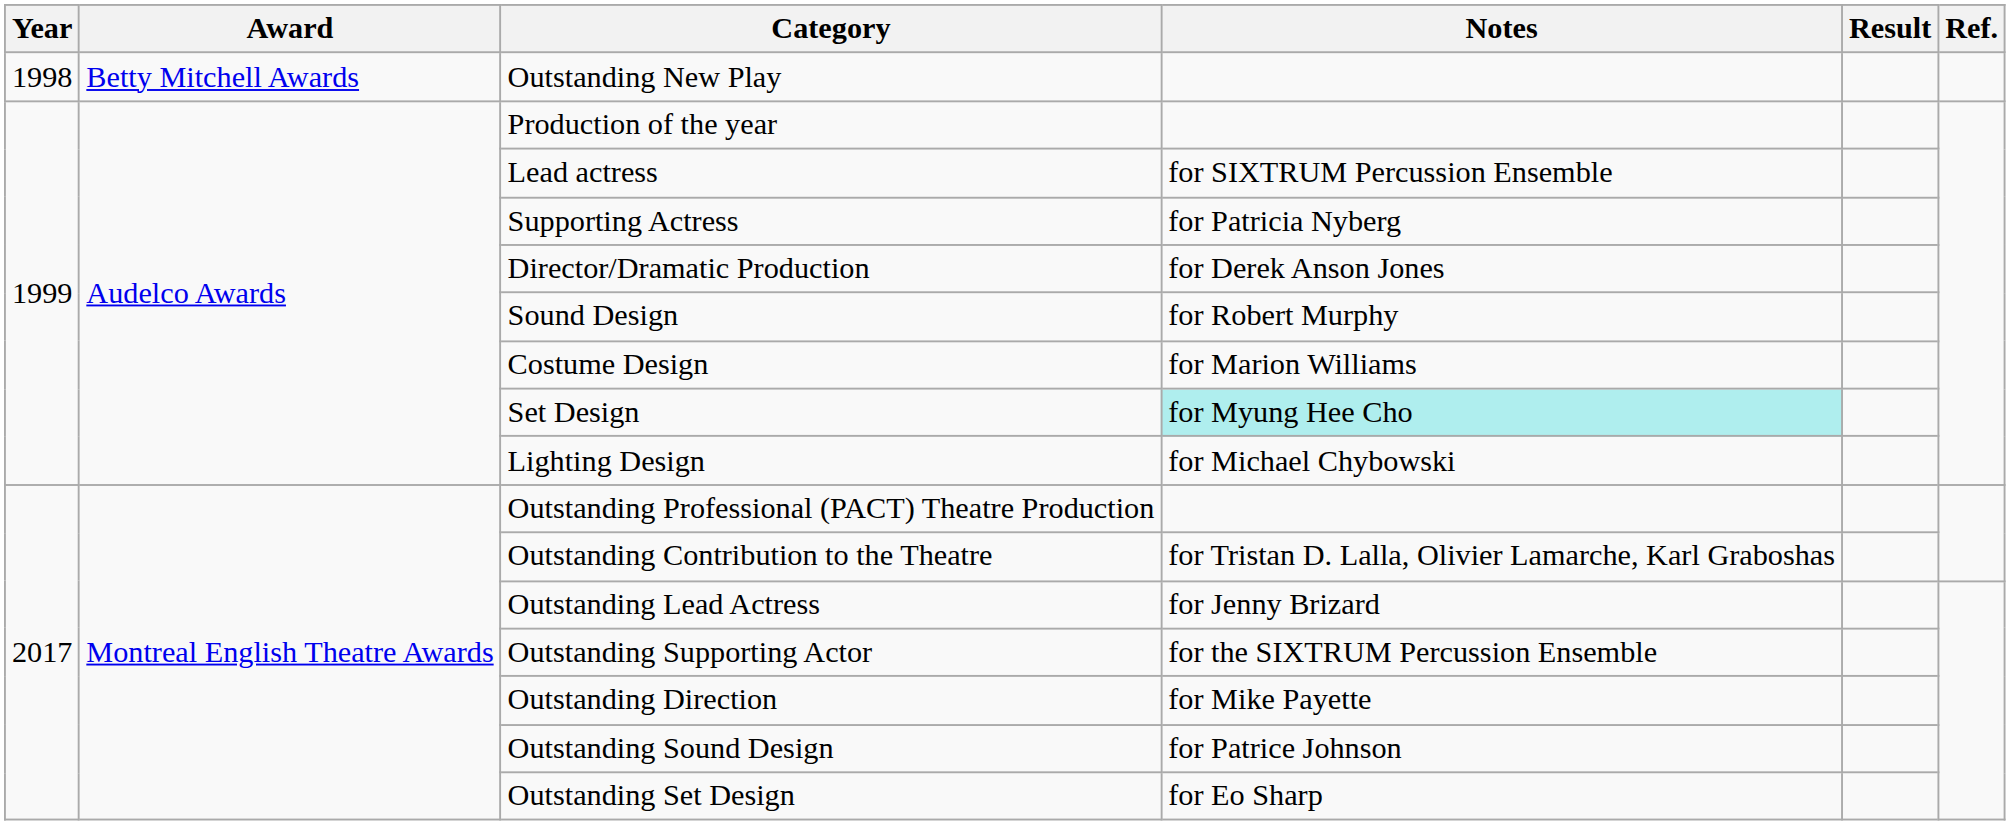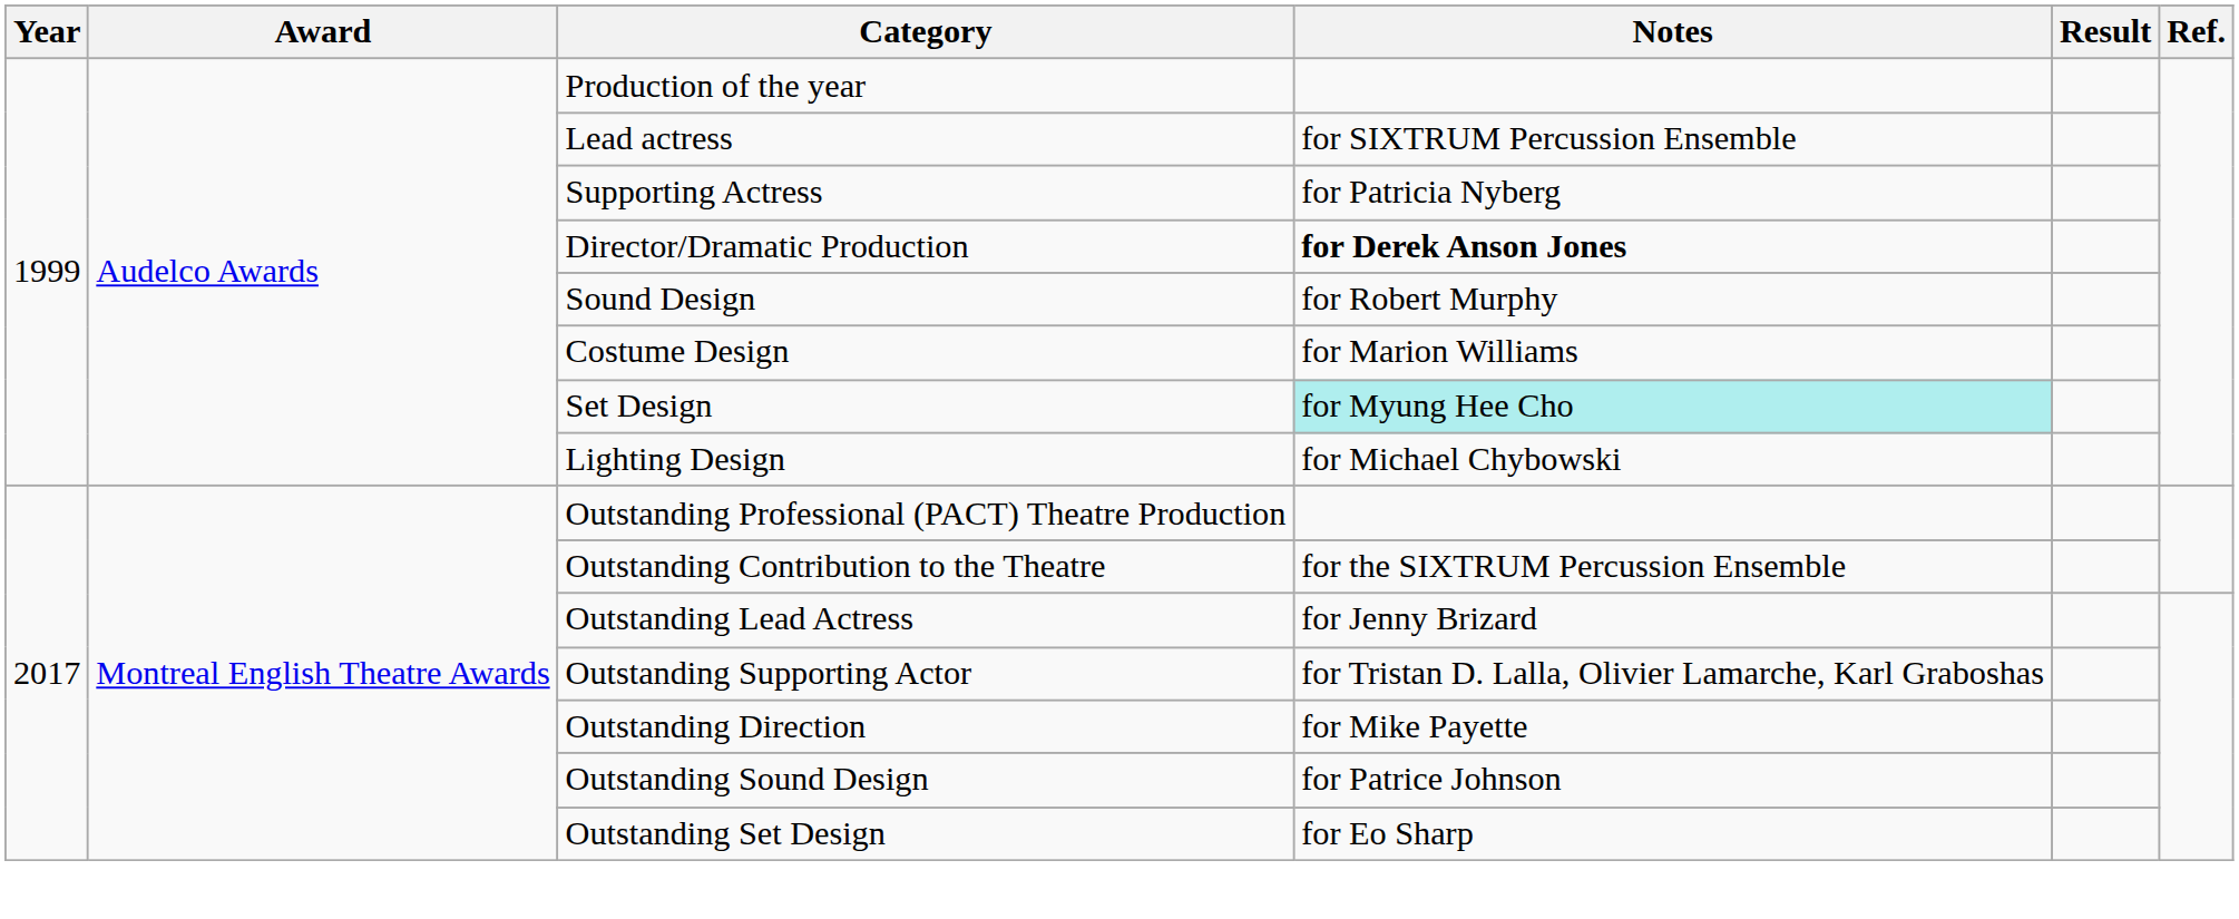- row: 1998 | Betty Mitchell Awards | Outstanding New Play
Director/Dramatic Production | Notes: normal -> bold
Outstanding Contribution to the Theatre | Notes: for Tristan D. Lalla, Olivier Lamarche, Karl Graboshas -> for the SIXTRUM Percussion Ensemble
Outstanding Supporting Actor | Notes: for the SIXTRUM Percussion Ensemble -> for Tristan D. Lalla, Olivier Lamarche, Karl Graboshas
